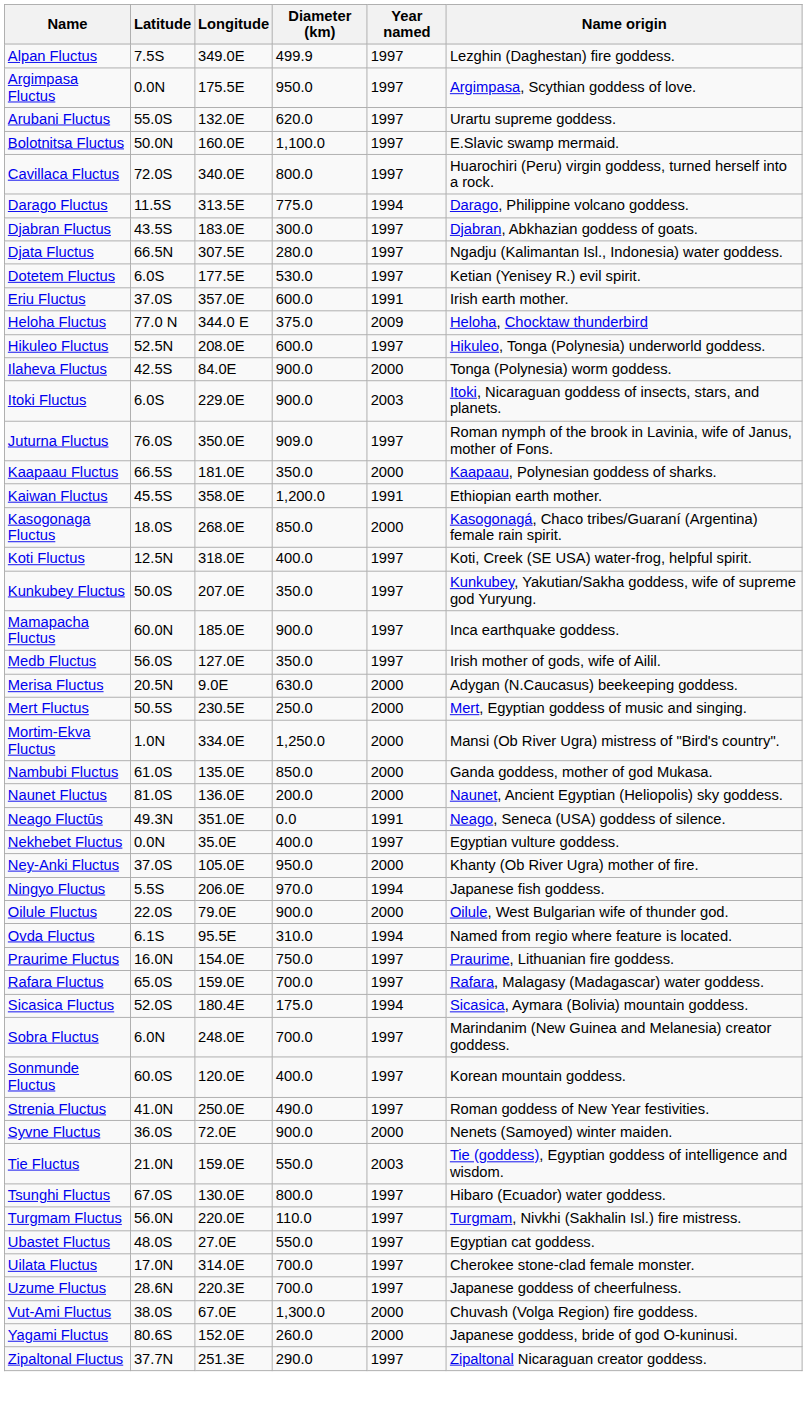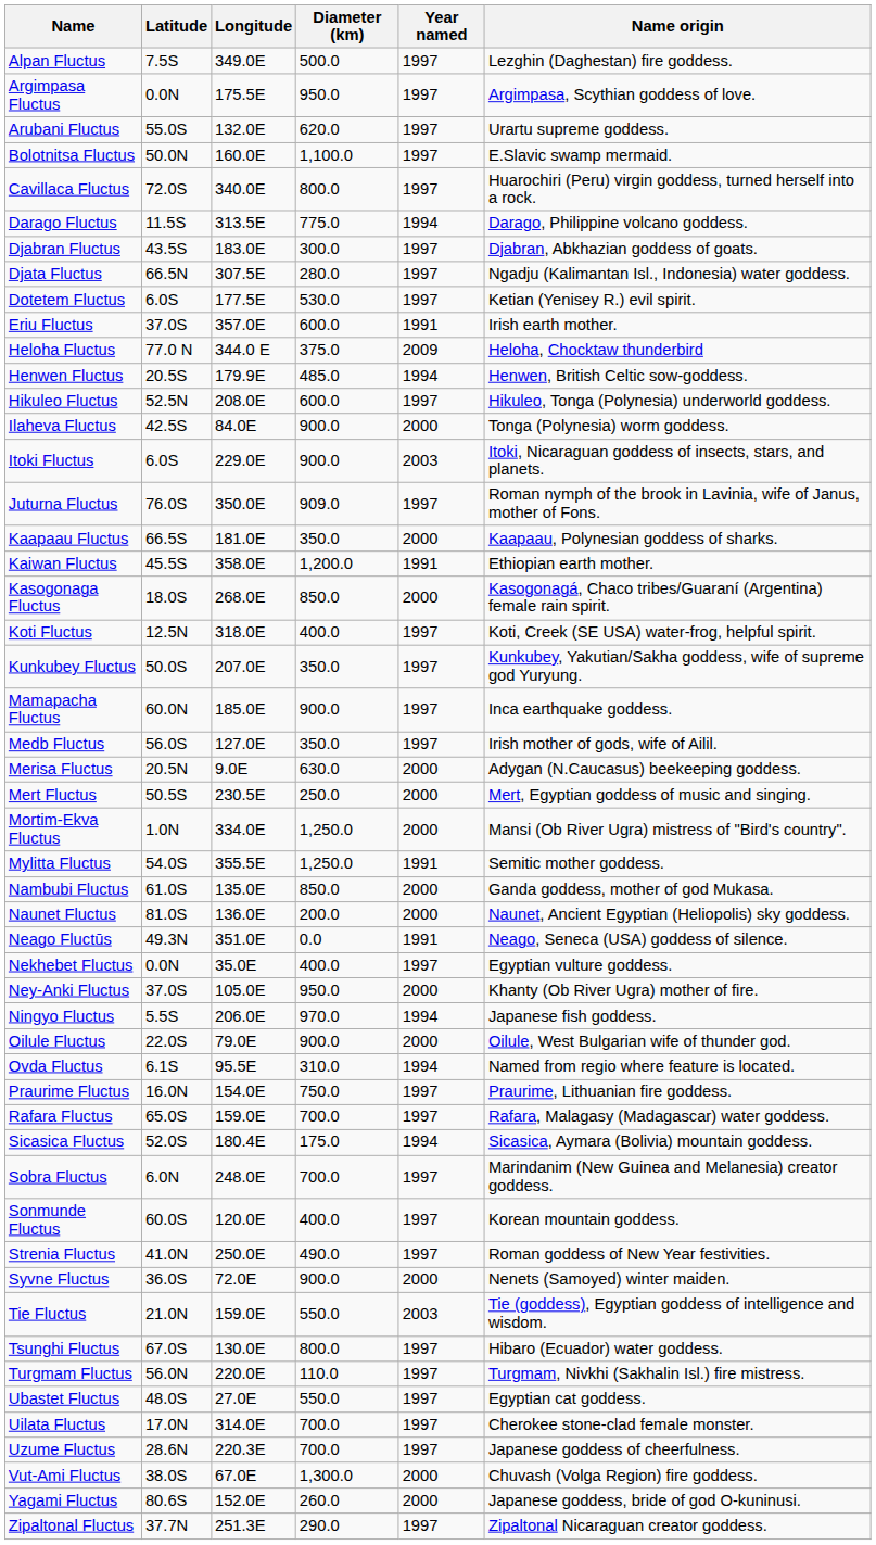Alpan Fluctus | Diameter (km): 499.9 -> 500.0
+ row: Henwen Fluctus | 20.5S | 179.9E | 485.0 | 1994 | Henwen, British Celtic sow-goddess.
+ row: Mylitta Fluctus | 54.0S | 355.5E | 1,250.0 | 1991 | Semitic mother goddess.
